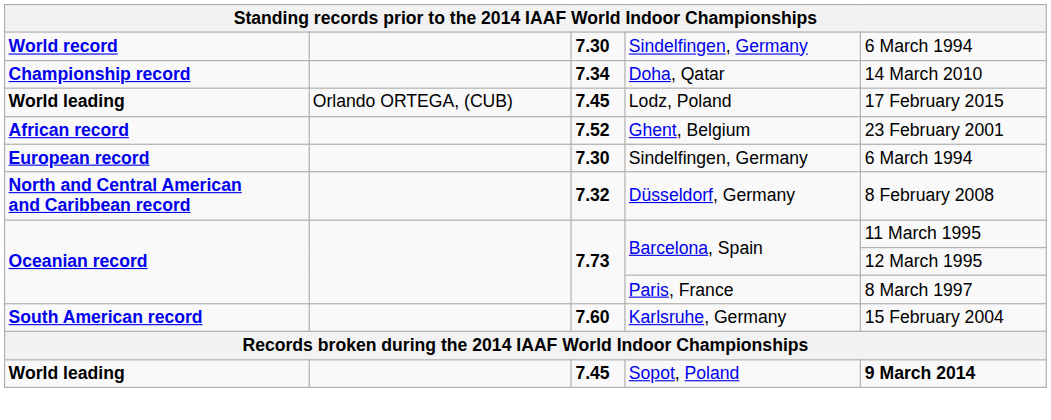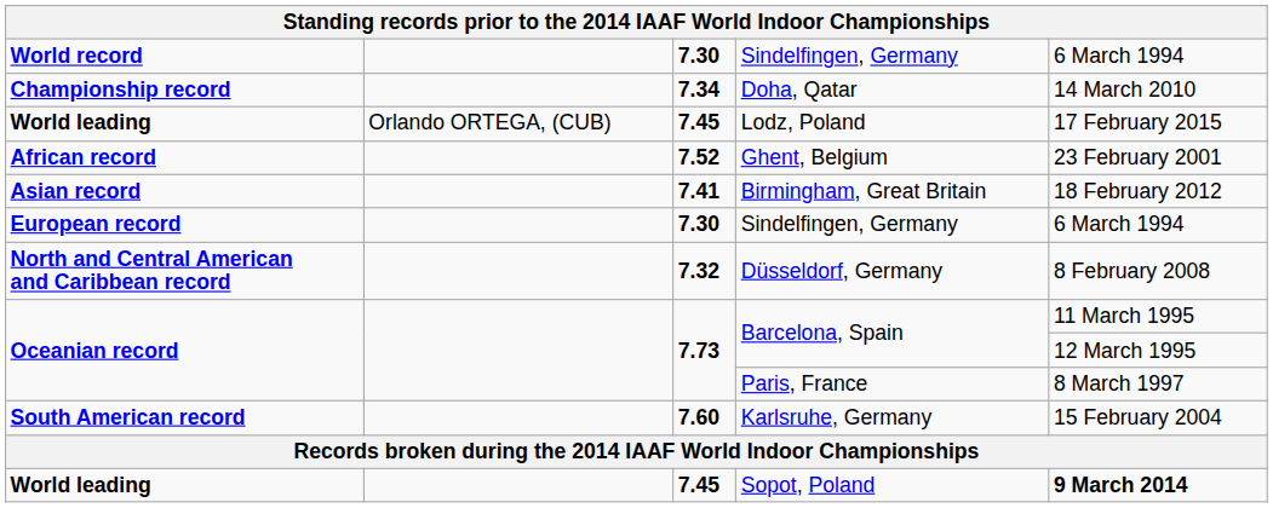+ row: Asian record | 7.41 | Birmingham, Great Britain | 18 February 2012
